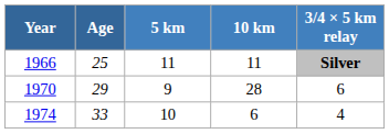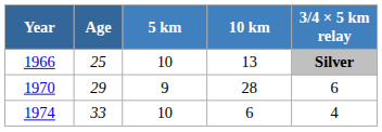1966 | 5 km: 11 -> 10
1966 | 10 km: 11 -> 13
